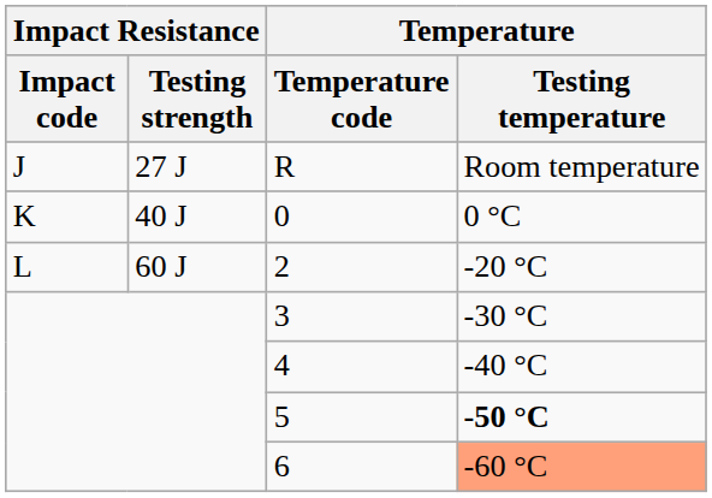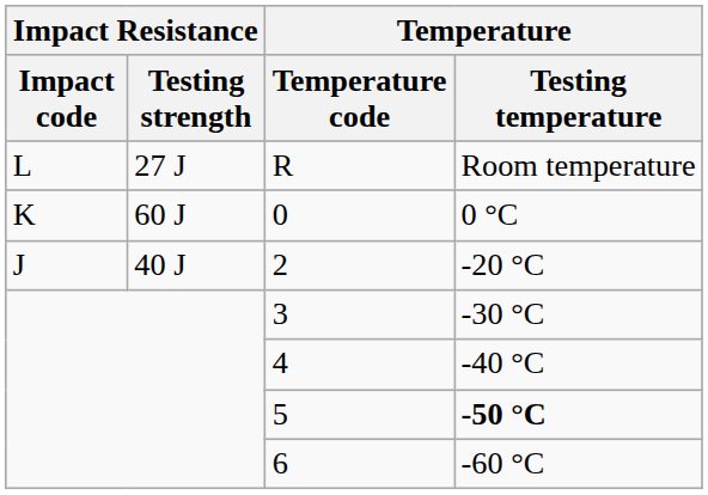R | Impact Resistance / Impact code: J -> L
0 | Impact Resistance / Testing strength: 40 J -> 60 J
2 | Impact Resistance / Impact code: L -> J
2 | Impact Resistance / Testing strength: 60 J -> 40 J
6 | Temperature / Testing temperature: lightsalmon background -> no background
